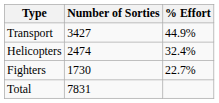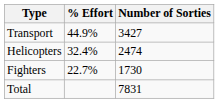columns swapped: Number of Sorties <-> % Effort
